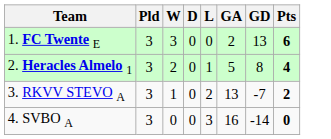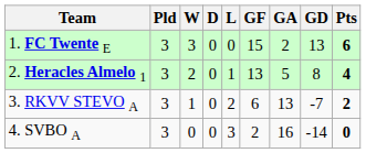+ column: GF | 15 | 13 | 6 | 2
